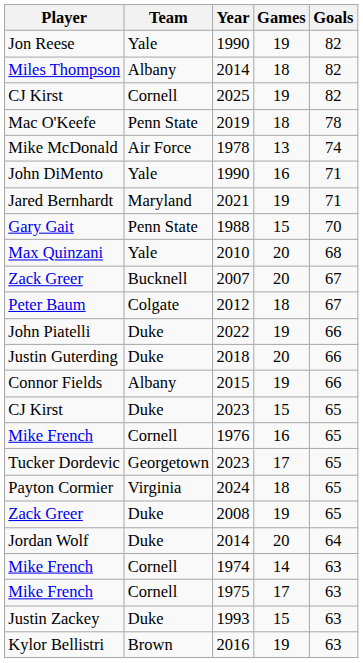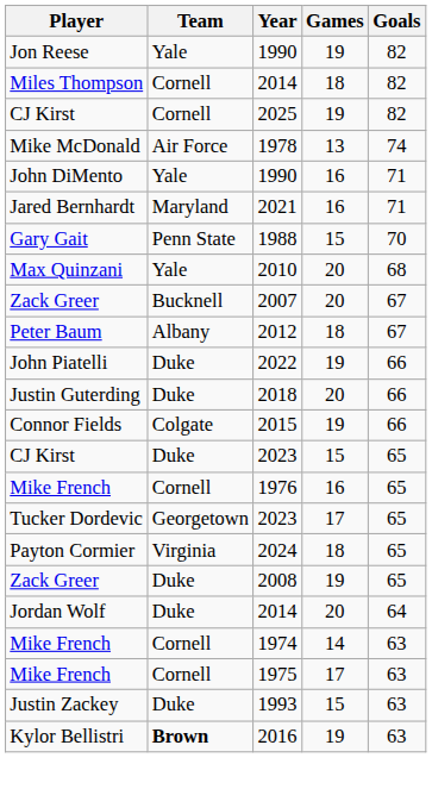Miles Thompson / 2014 | Team: Albany -> Cornell
- row: Mac O'Keefe | Penn State | 2019 | 18 | 78
2021 | Games: 19 -> 16
2012 | Team: Colgate -> Albany
2015 | Team: Albany -> Colgate
2016 | Team: normal -> bold
